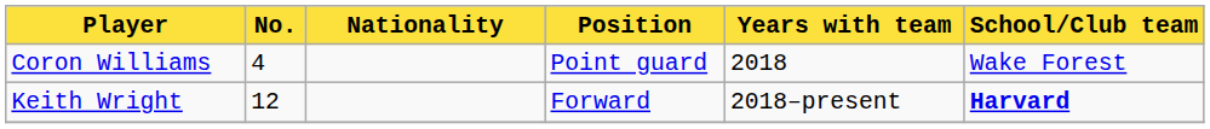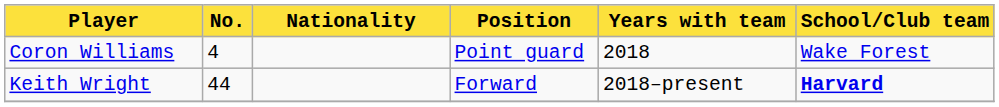Keith Wright | No.: 12 -> 44
